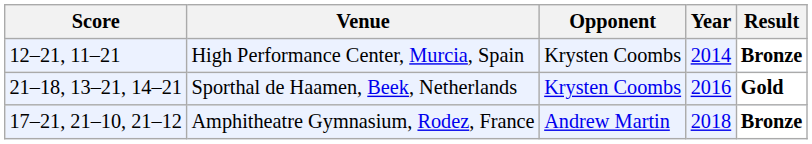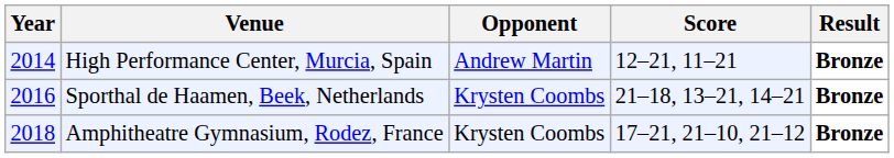columns swapped: Year <-> Score
High Performance Center, Murcia, Spain | Opponent: Krysten Coombs -> Andrew Martin
Sporthal de Haamen, Beek, Netherlands | Result: Gold -> Bronze
Amphitheatre Gymnasium, Rodez, France | Opponent: Andrew Martin -> Krysten Coombs
